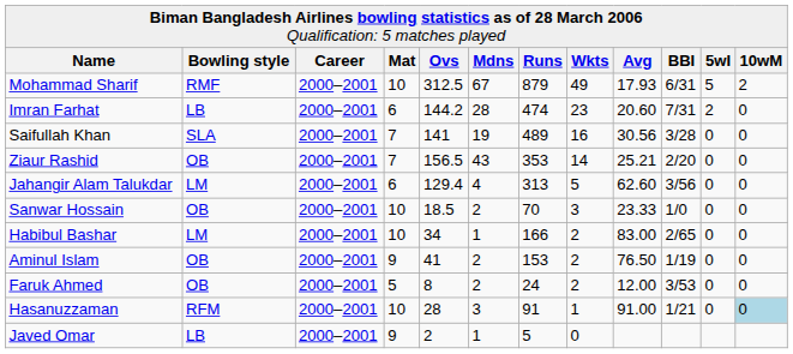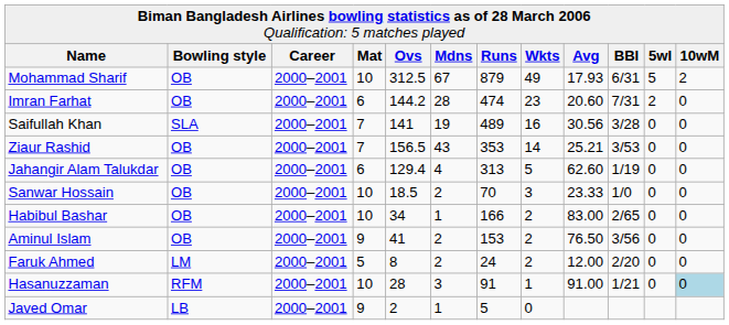Mohammad Sharif | column 2: RMF -> OB
Imran Farhat | column 2: LB -> OB
Ziaur Rashid | column 10: 2/20 -> 3/53
Jahangir Alam Talukdar | column 2: LM -> OB
Jahangir Alam Talukdar | column 10: 3/56 -> 1/19
Habibul Bashar | column 2: LM -> OB
Aminul Islam | column 10: 1/19 -> 3/56
Faruk Ahmed | column 2: OB -> LM
Faruk Ahmed | column 10: 3/53 -> 2/20
